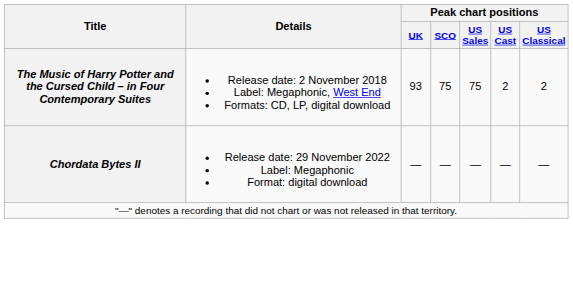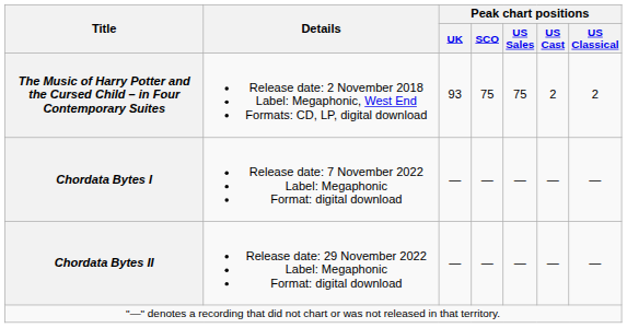+ row: Chordata Bytes I | Release date: 7 November 2022 Label: Megaphonic Format: digital download | — | — | — | — | —
